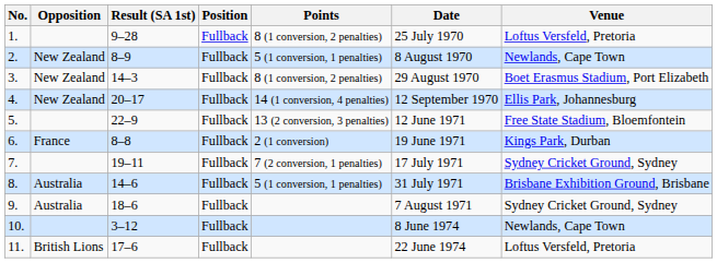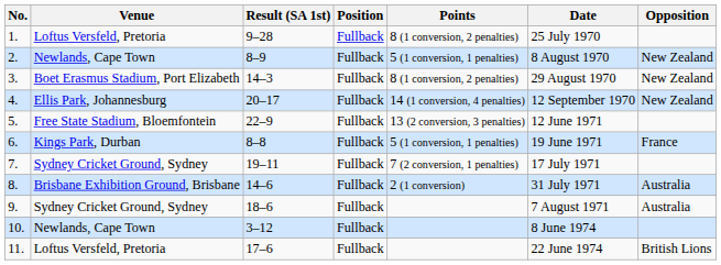columns swapped: Opposition <-> Venue
6. | Points: 2 (1 conversion) -> 5 (1 conversion, 1 penalties)
8. | Points: 5 (1 conversion, 1 penalties) -> 2 (1 conversion)
